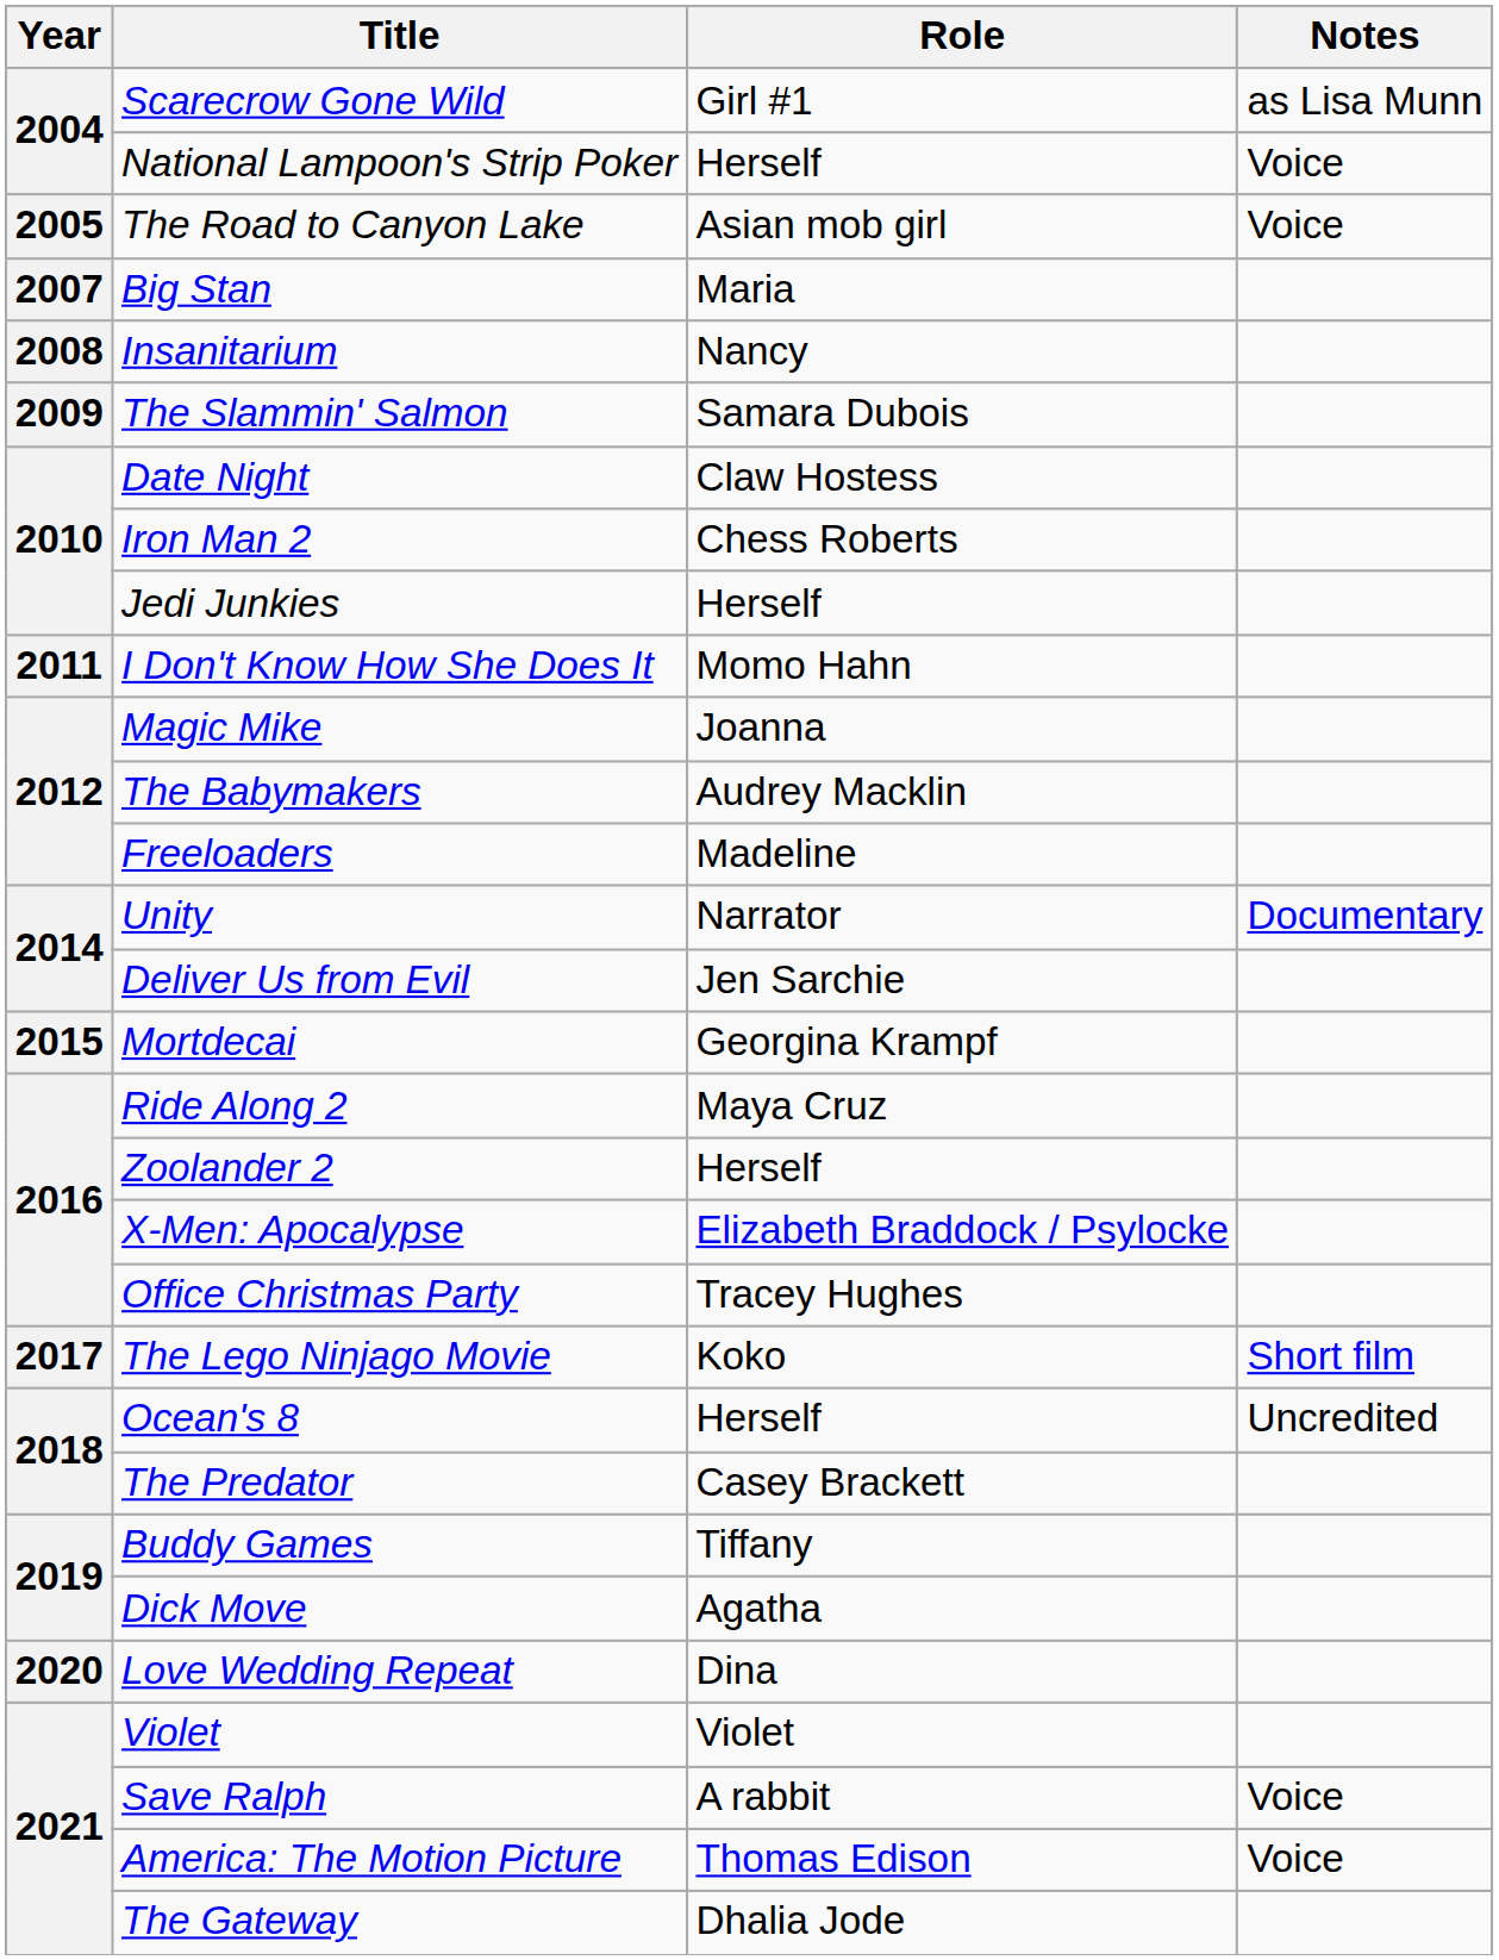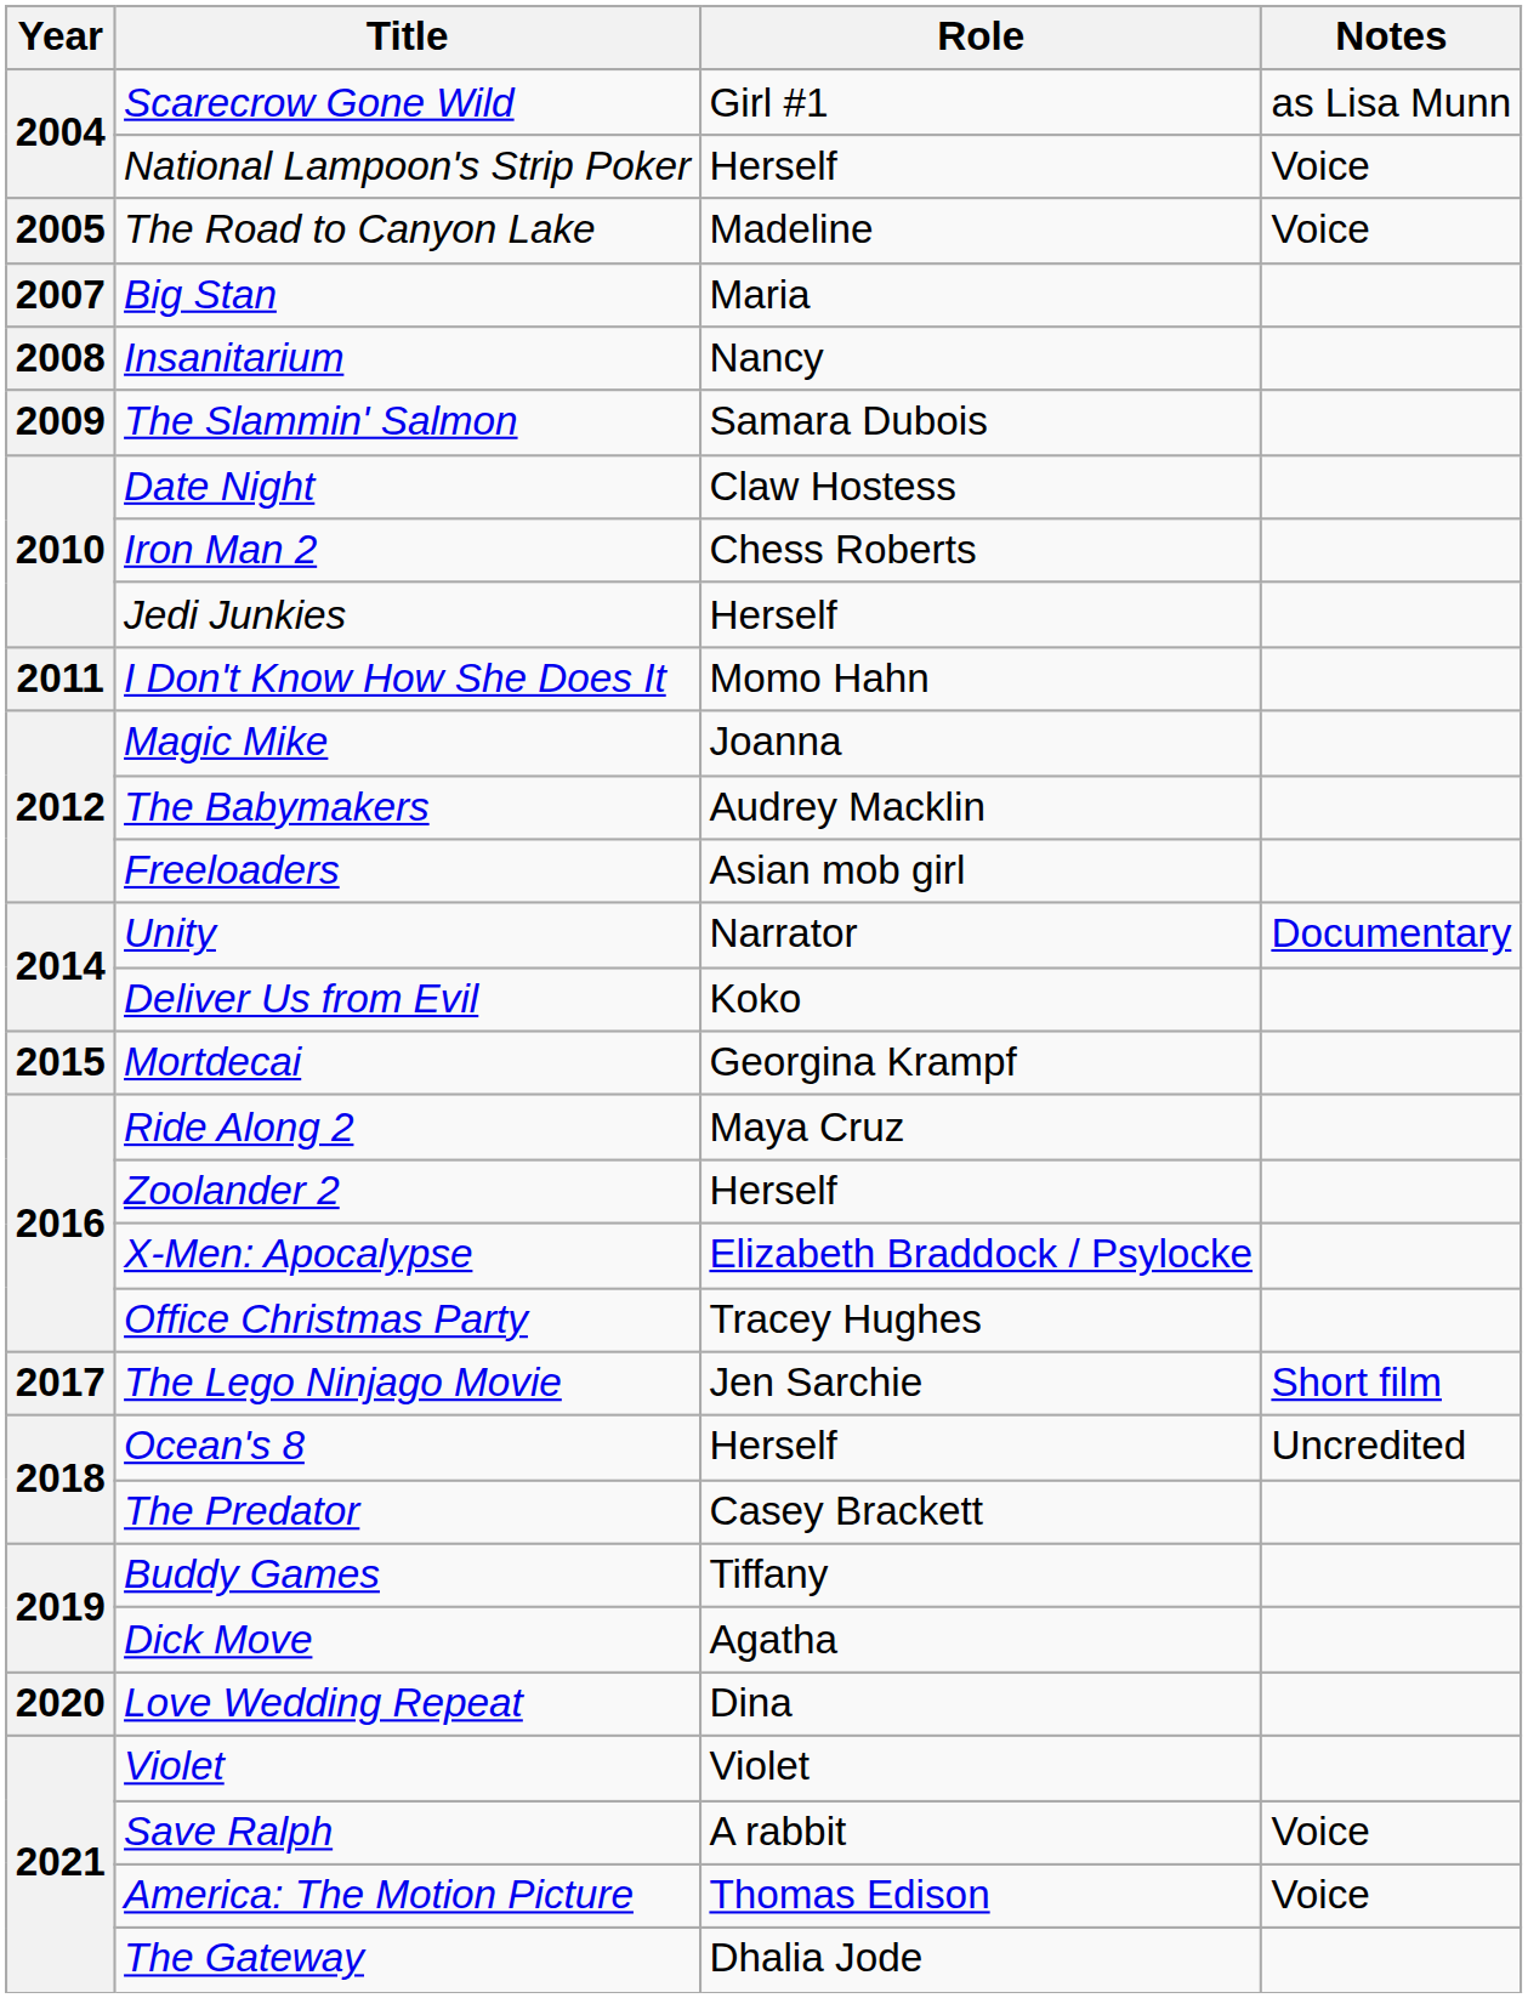The Road to Canyon Lake | Role: Asian mob girl -> Madeline
Freeloaders | Role: Madeline -> Asian mob girl
Deliver Us from Evil | Role: Jen Sarchie -> Koko
The Lego Ninjago Movie | Role: Koko -> Jen Sarchie
